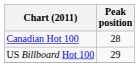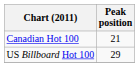Canadian Hot 100 | Peak position: 28 -> 21
